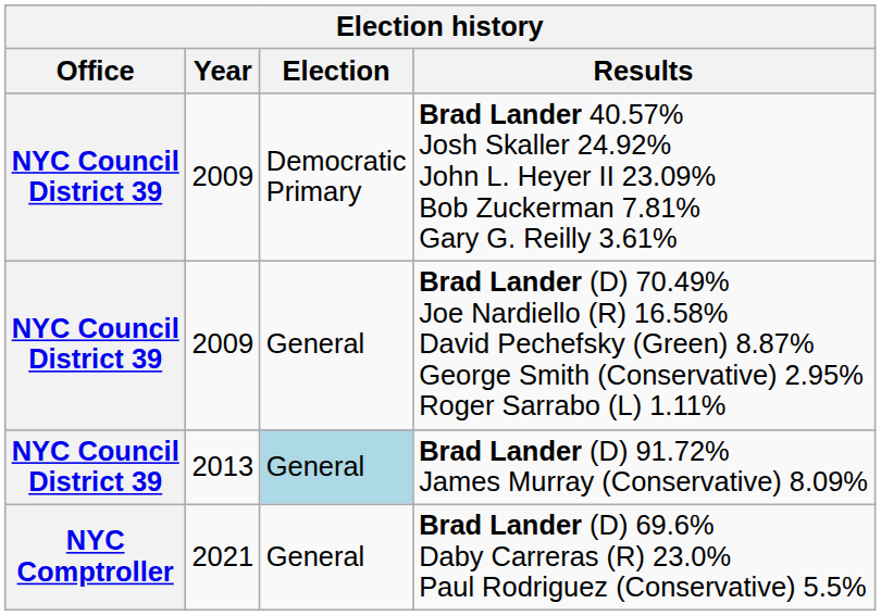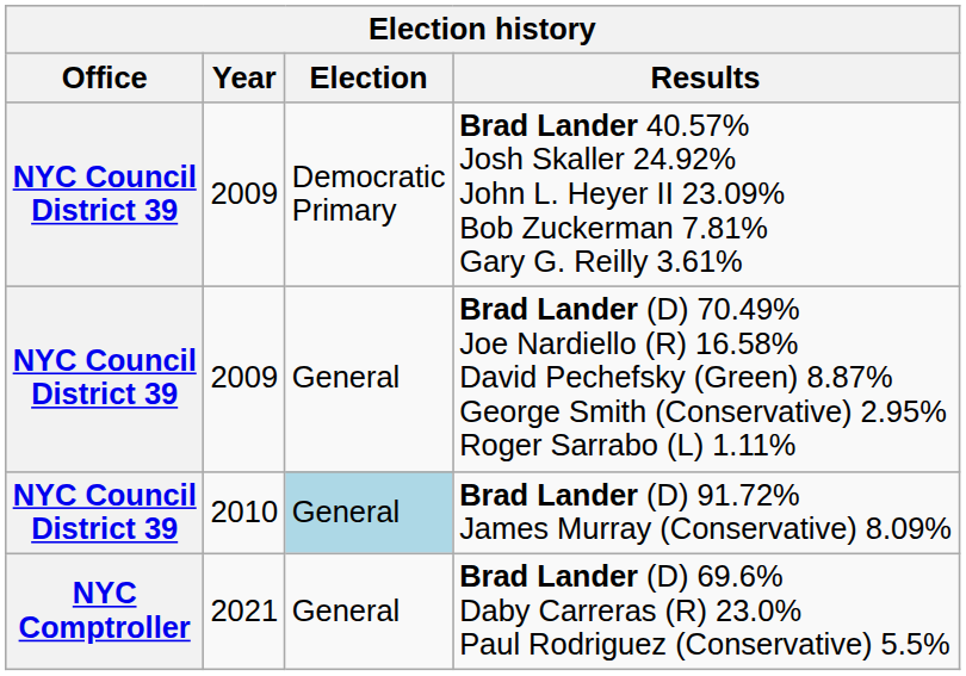Brad Lander (D) 91.72% James Murray (Conservative) 8.09% | Year: 2013 -> 2010
